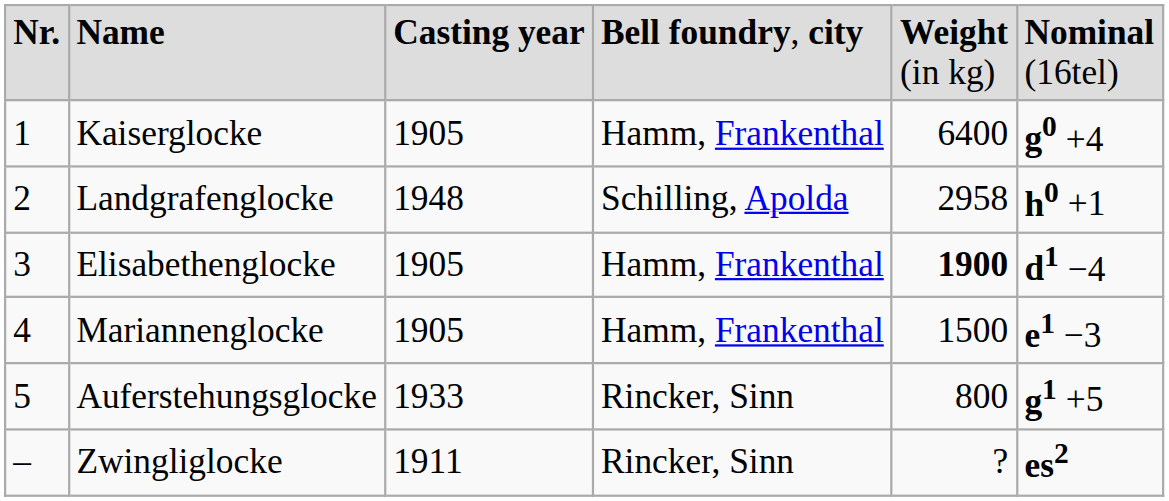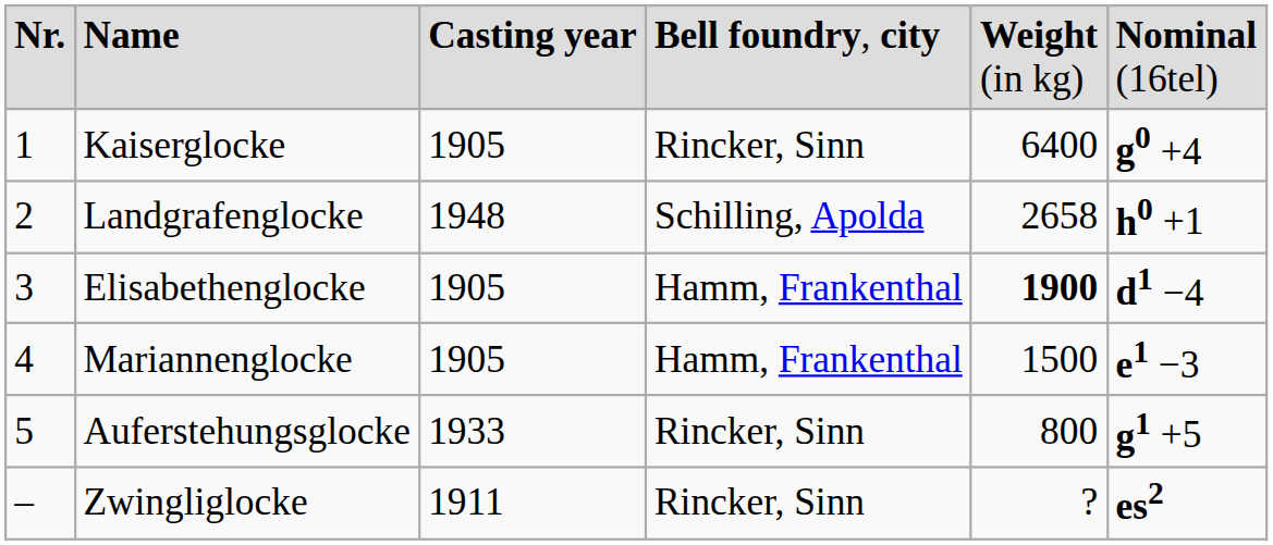Kaiserglocke | column 4: Hamm, Frankenthal -> Rincker, Sinn
Landgrafenglocke | column 5: 2958 -> 2658
